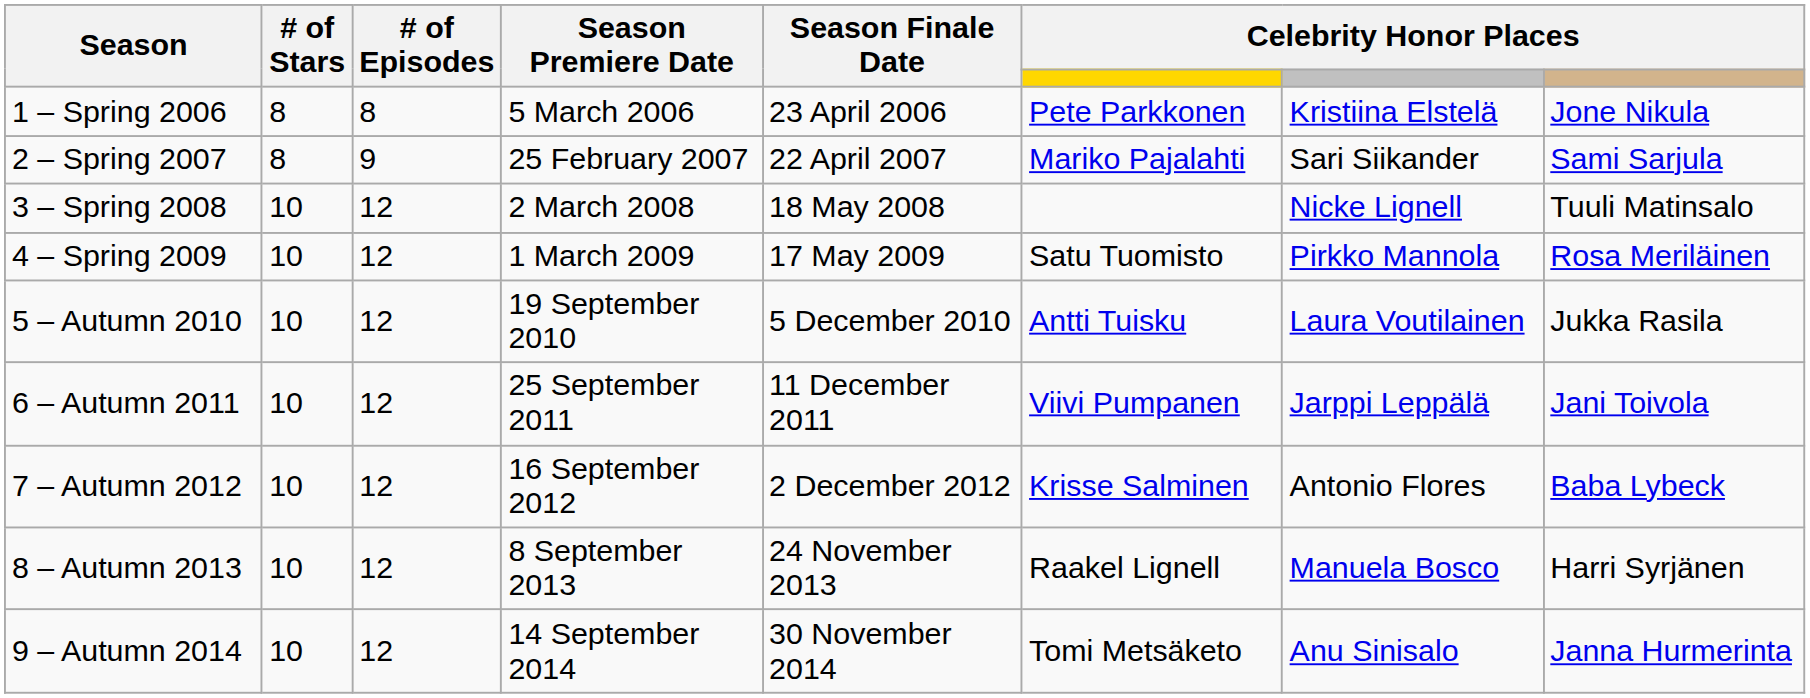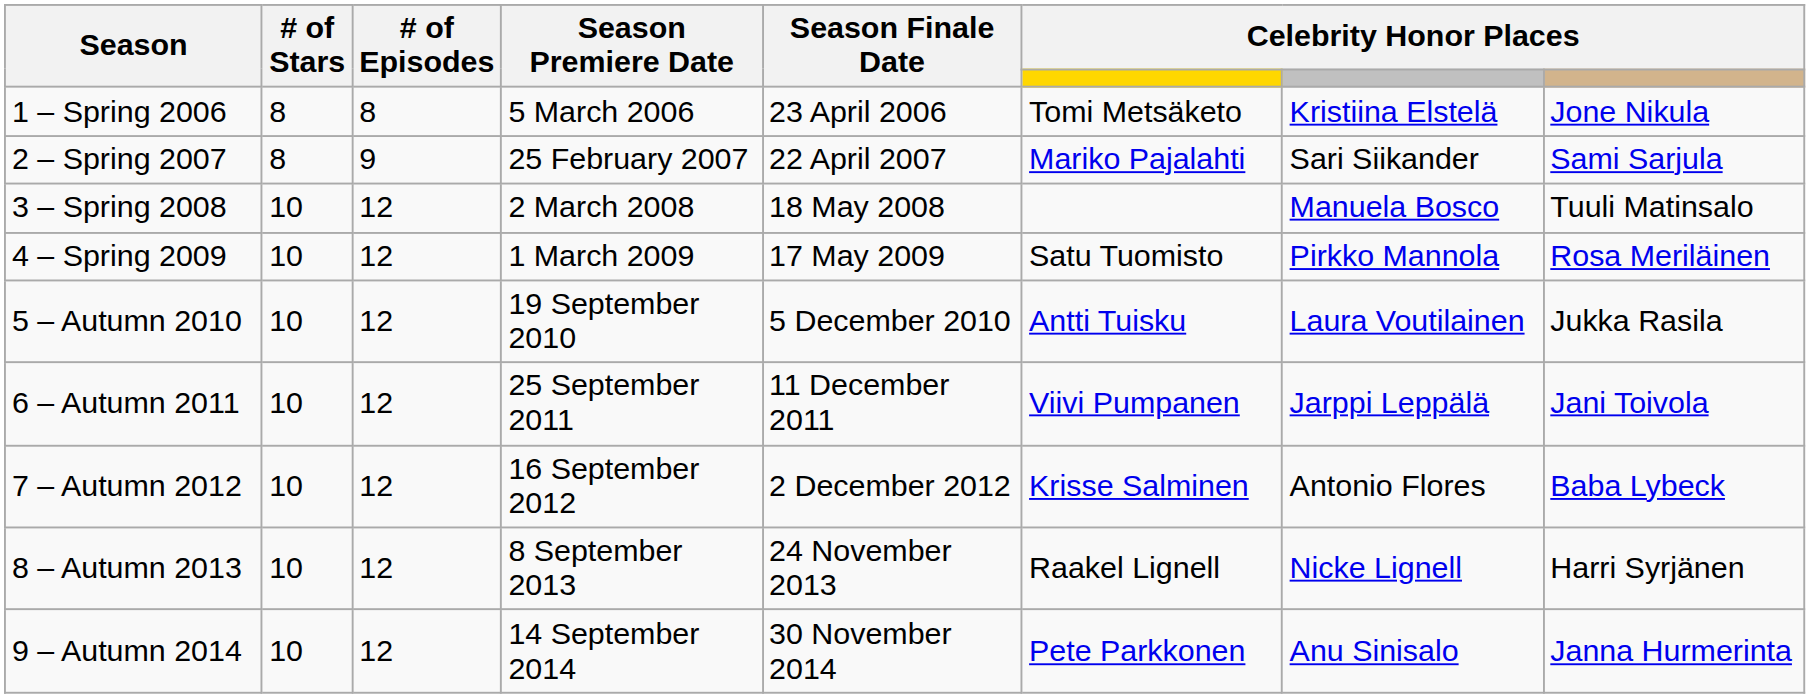1 – Spring 2006 | column 6: Pete Parkkonen -> Tomi Metsäketo
3 – Spring 2008 | column 7: Nicke Lignell -> Manuela Bosco
8 – Autumn 2013 | column 7: Manuela Bosco -> Nicke Lignell
9 – Autumn 2014 | column 6: Tomi Metsäketo -> Pete Parkkonen
